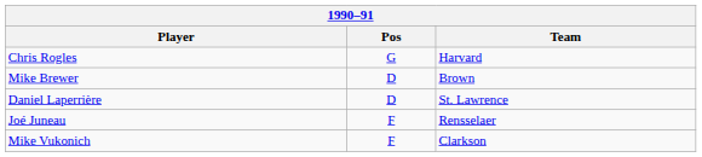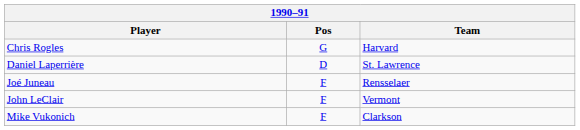- row: Mike Brewer | D | Brown
+ row: John LeClair | F | Vermont
